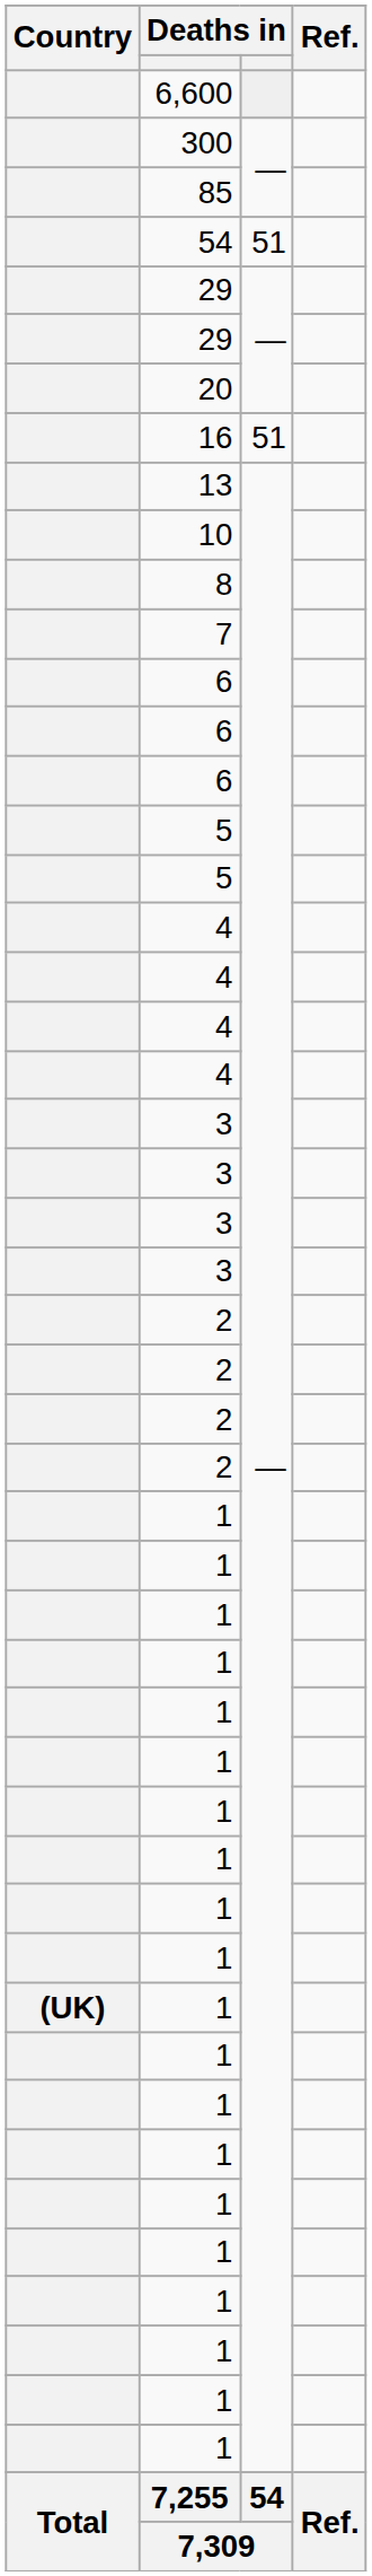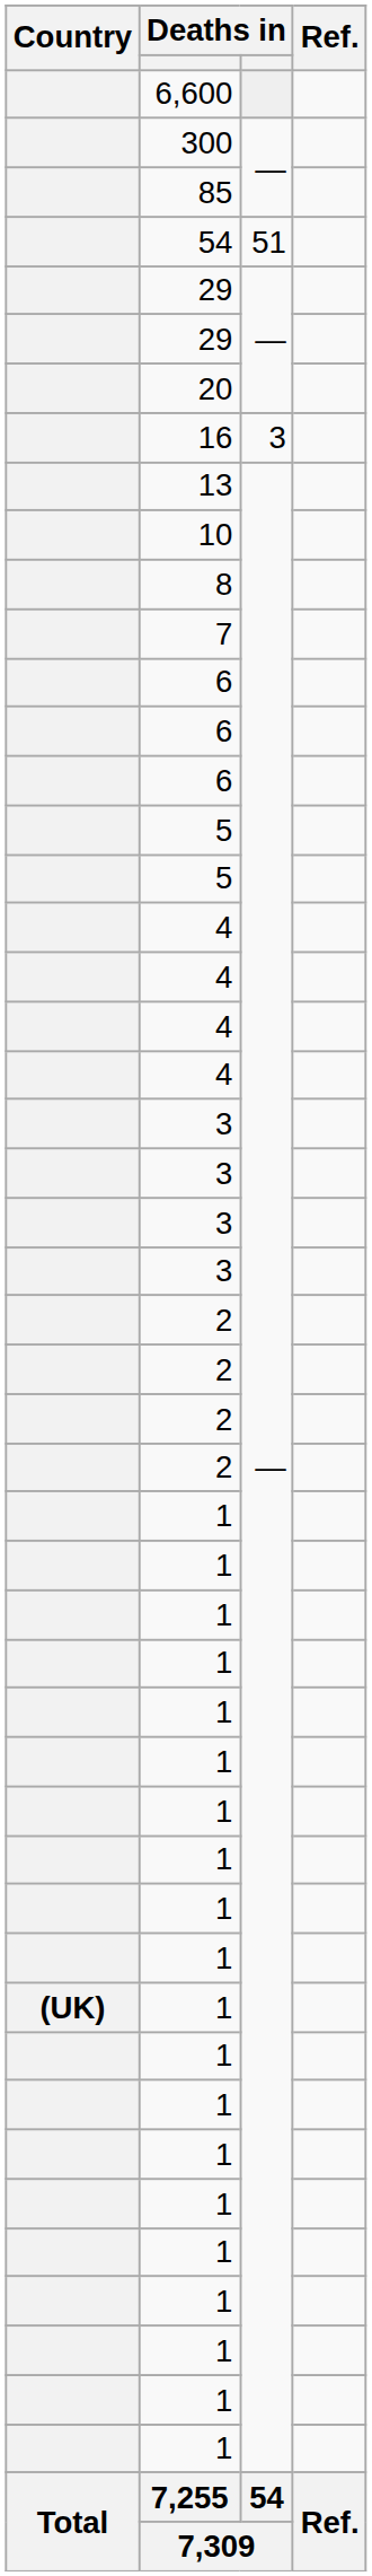16 | column 3: 51 -> 3
